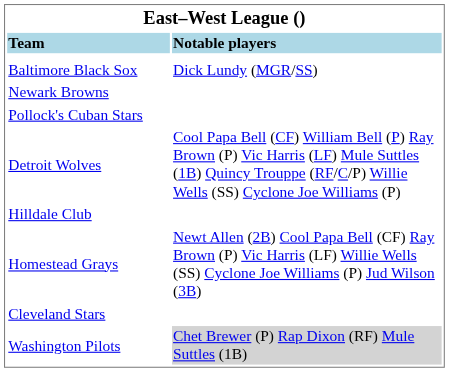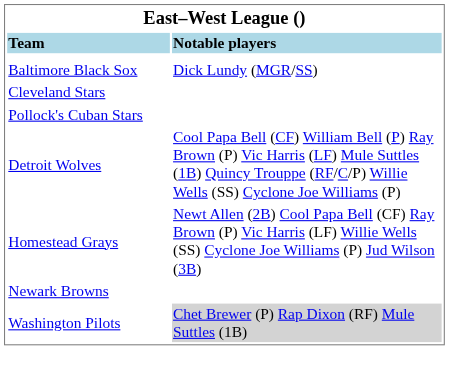rows swapped: Cleveland Stars <-> Newark Browns
- row: Hilldale Club
